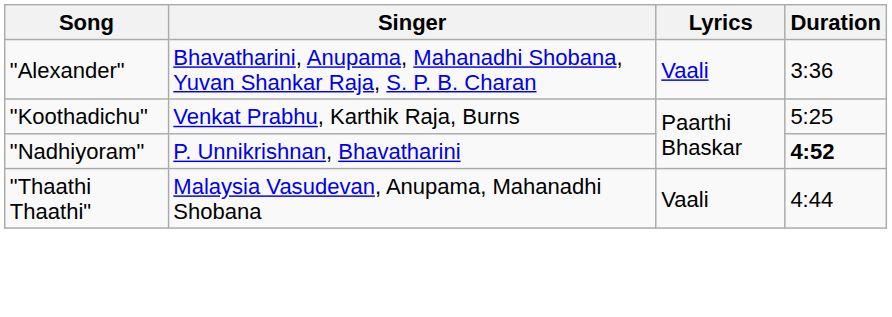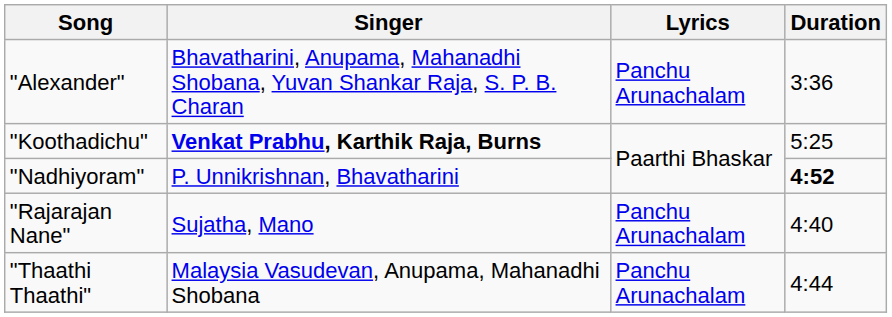"Alexander" | Lyrics: Vaali -> Panchu Arunachalam
"Koothadichu" | Singer: normal -> bold
+ row: "Rajarajan Nane" | Sujatha, Mano | Panchu Arunachalam | 4:40
"Thaathi Thaathi" | Lyrics: Vaali -> Panchu Arunachalam
